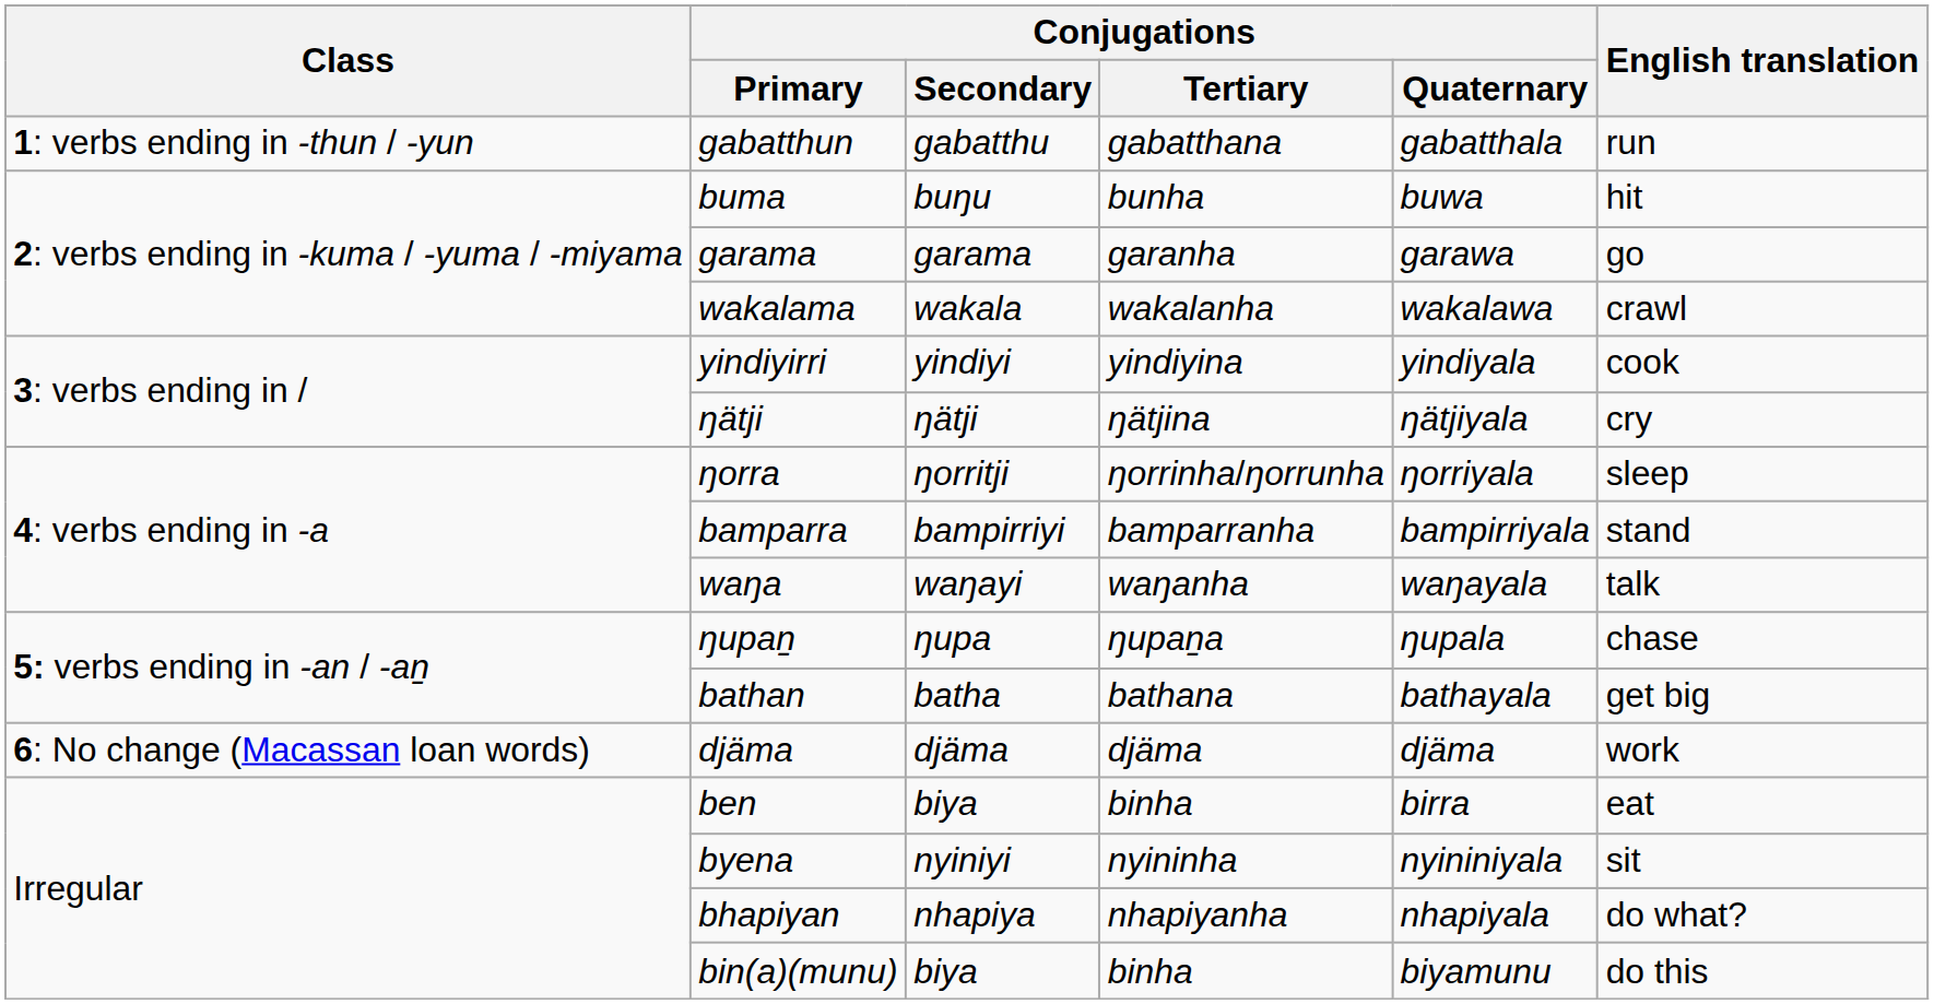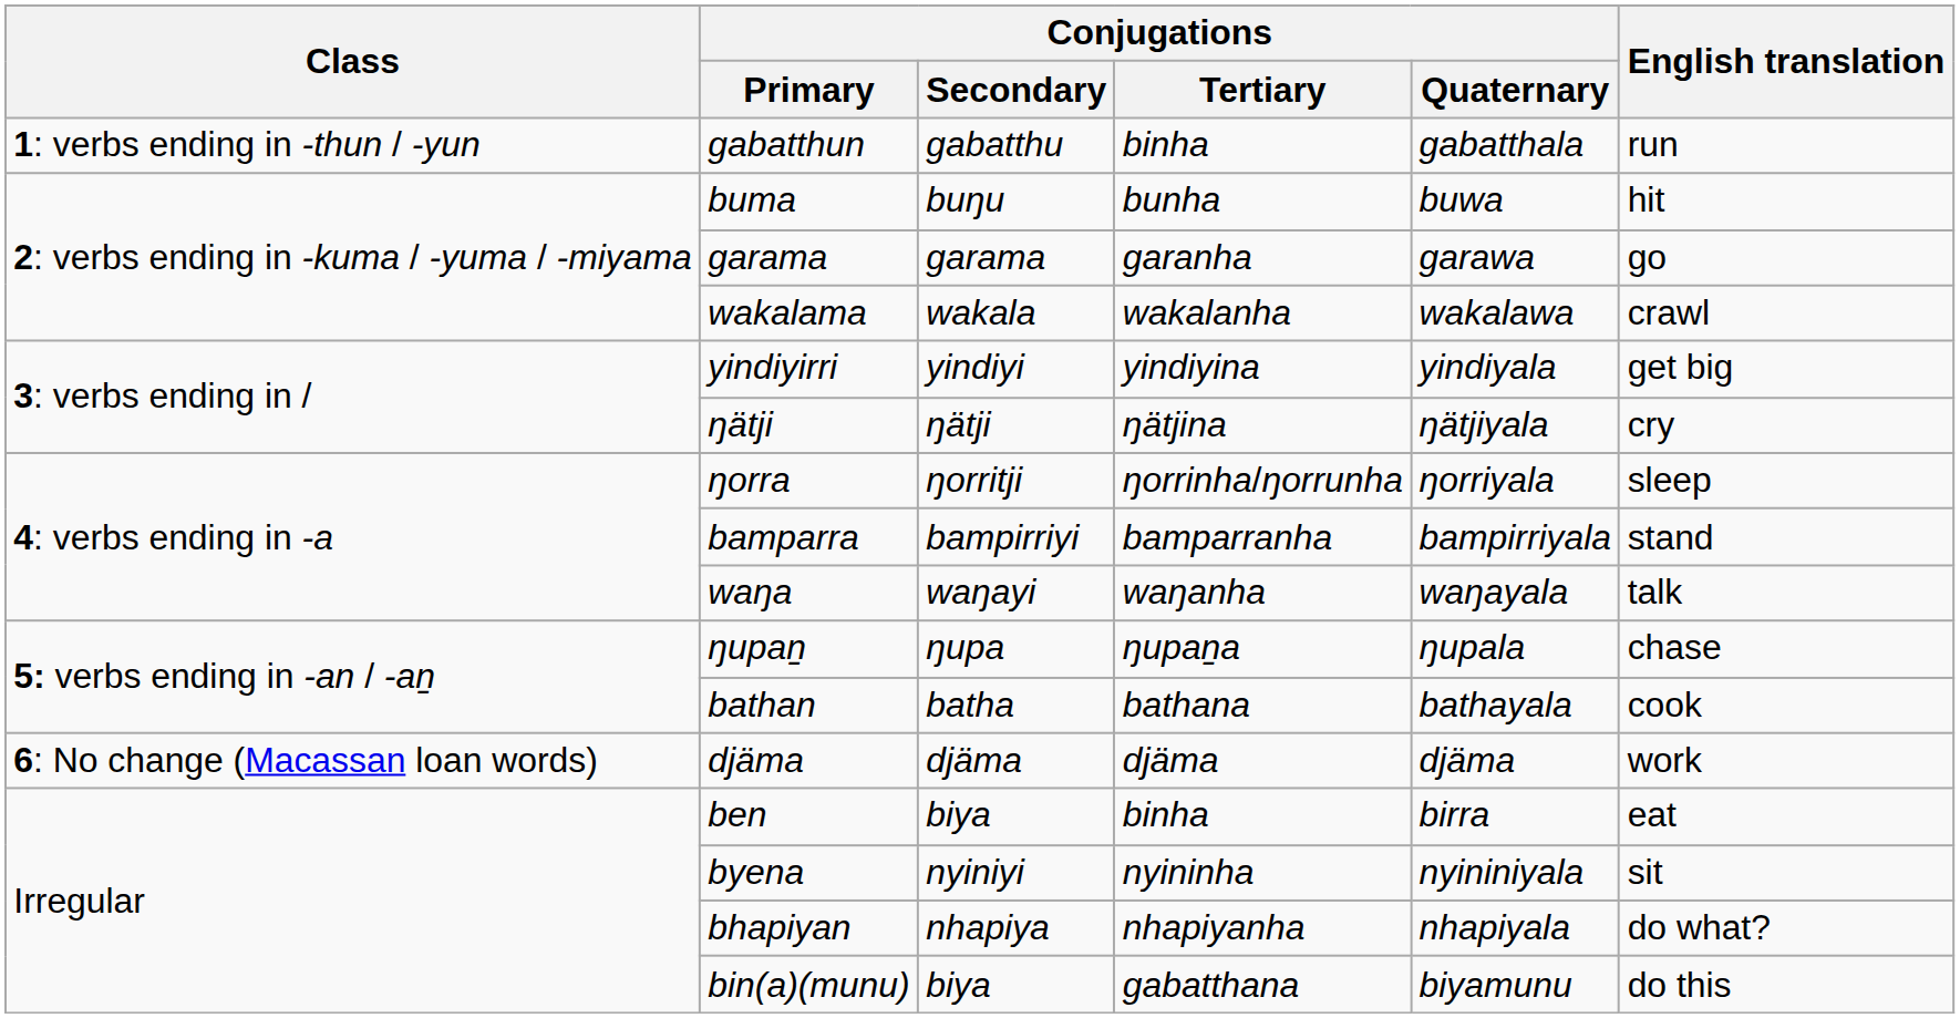gabatthun | Conjugations / Tertiary: gabatthana -> binha
yindiyirri | English translation: cook -> get big
bathan | English translation: get big -> cook
bin(a)(munu) | Conjugations / Tertiary: binha -> gabatthana
